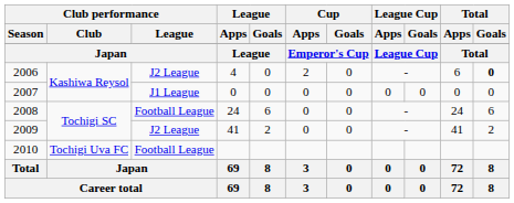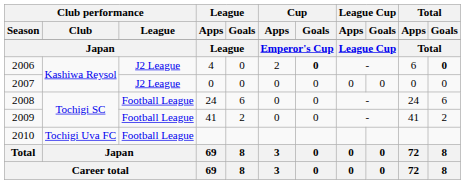2006 | Cup / Goals: normal -> bold
2007 | Club performance / League: J1 League -> J2 League
2009 | Club performance / League: J2 League -> Football League
